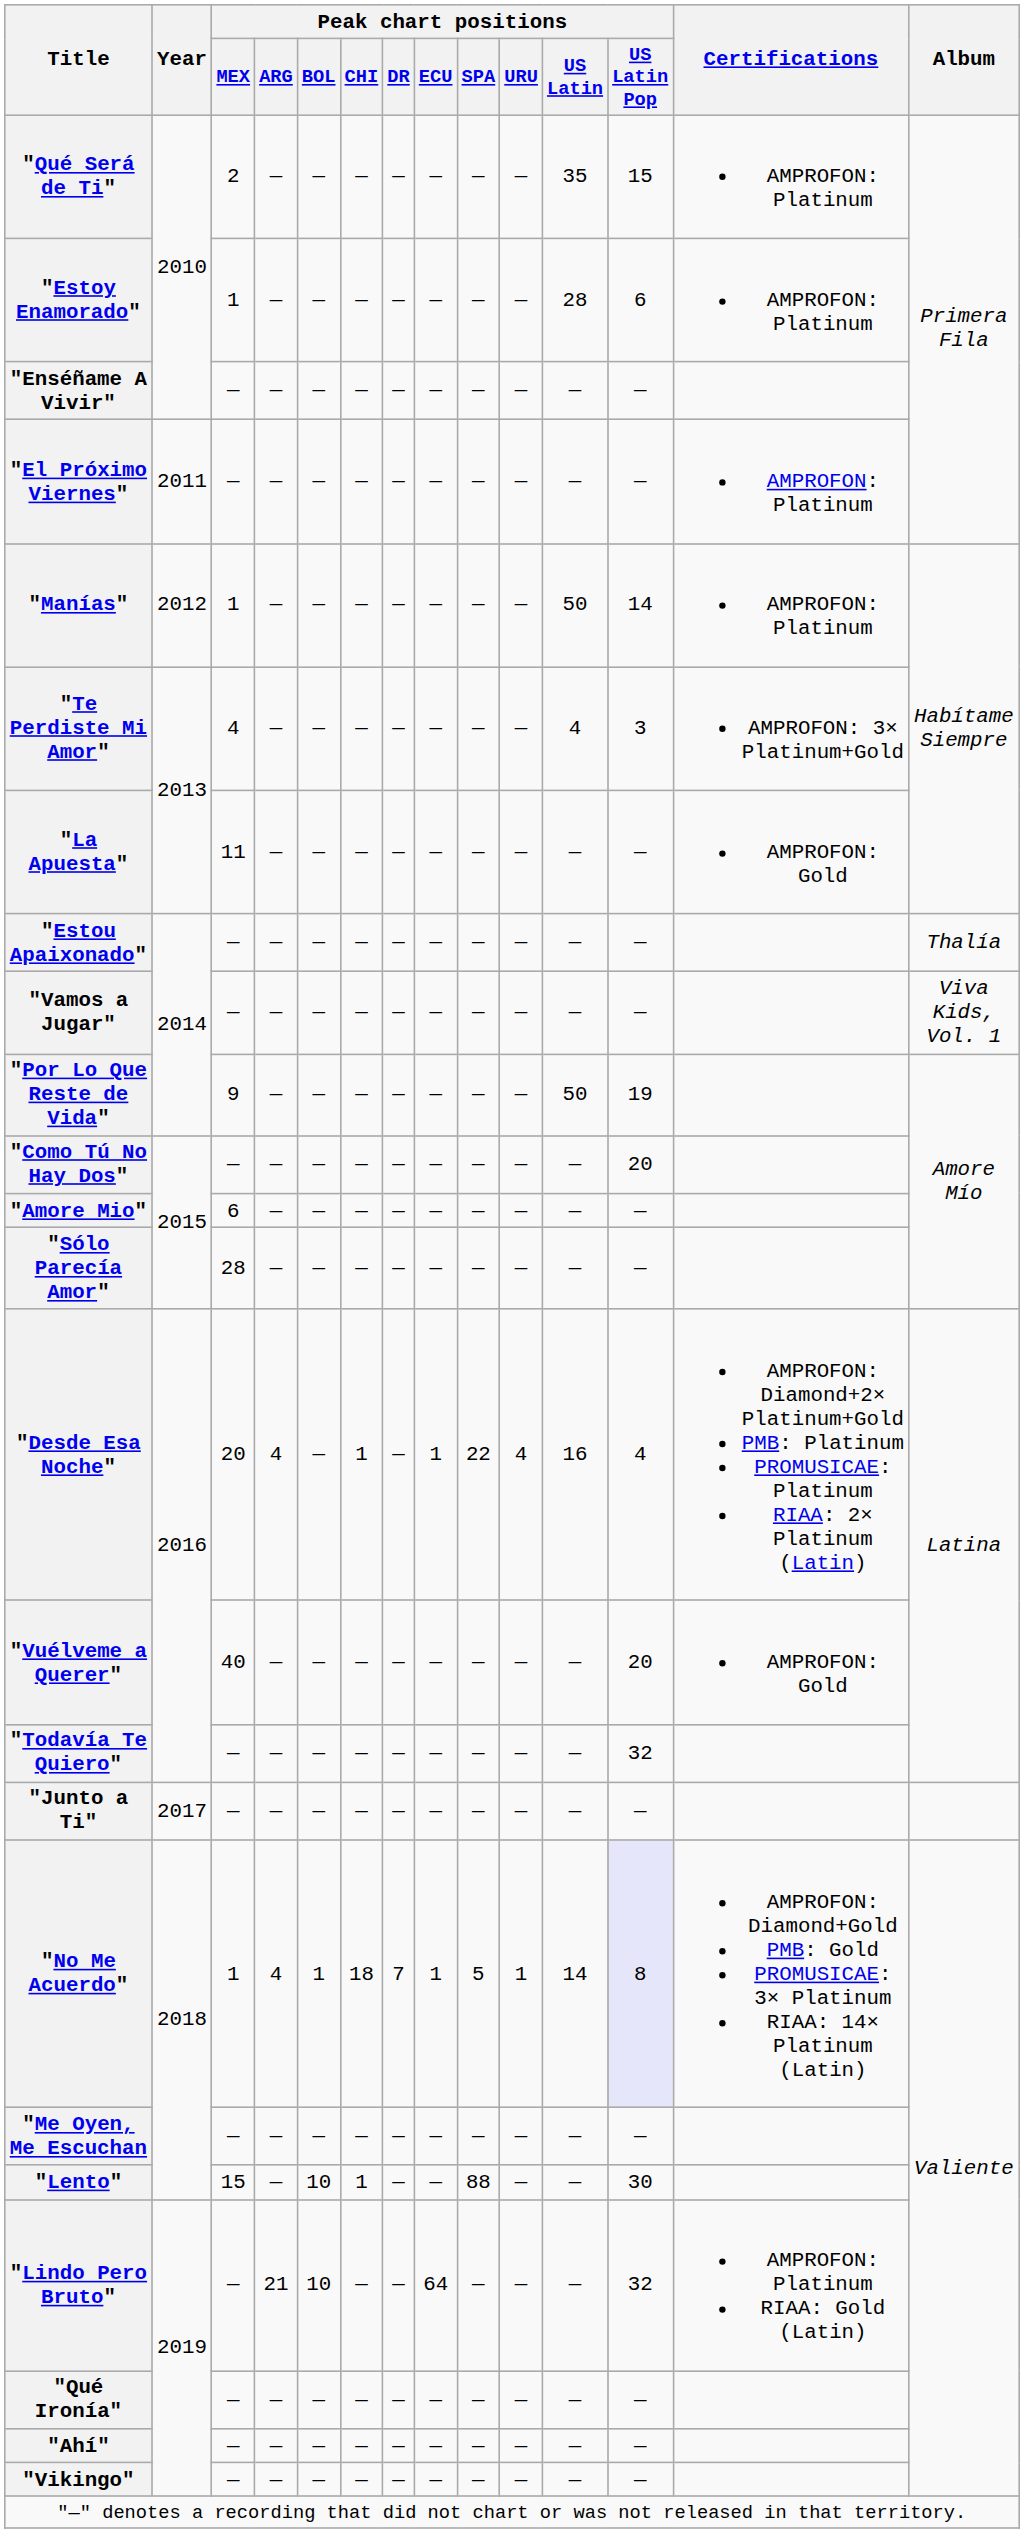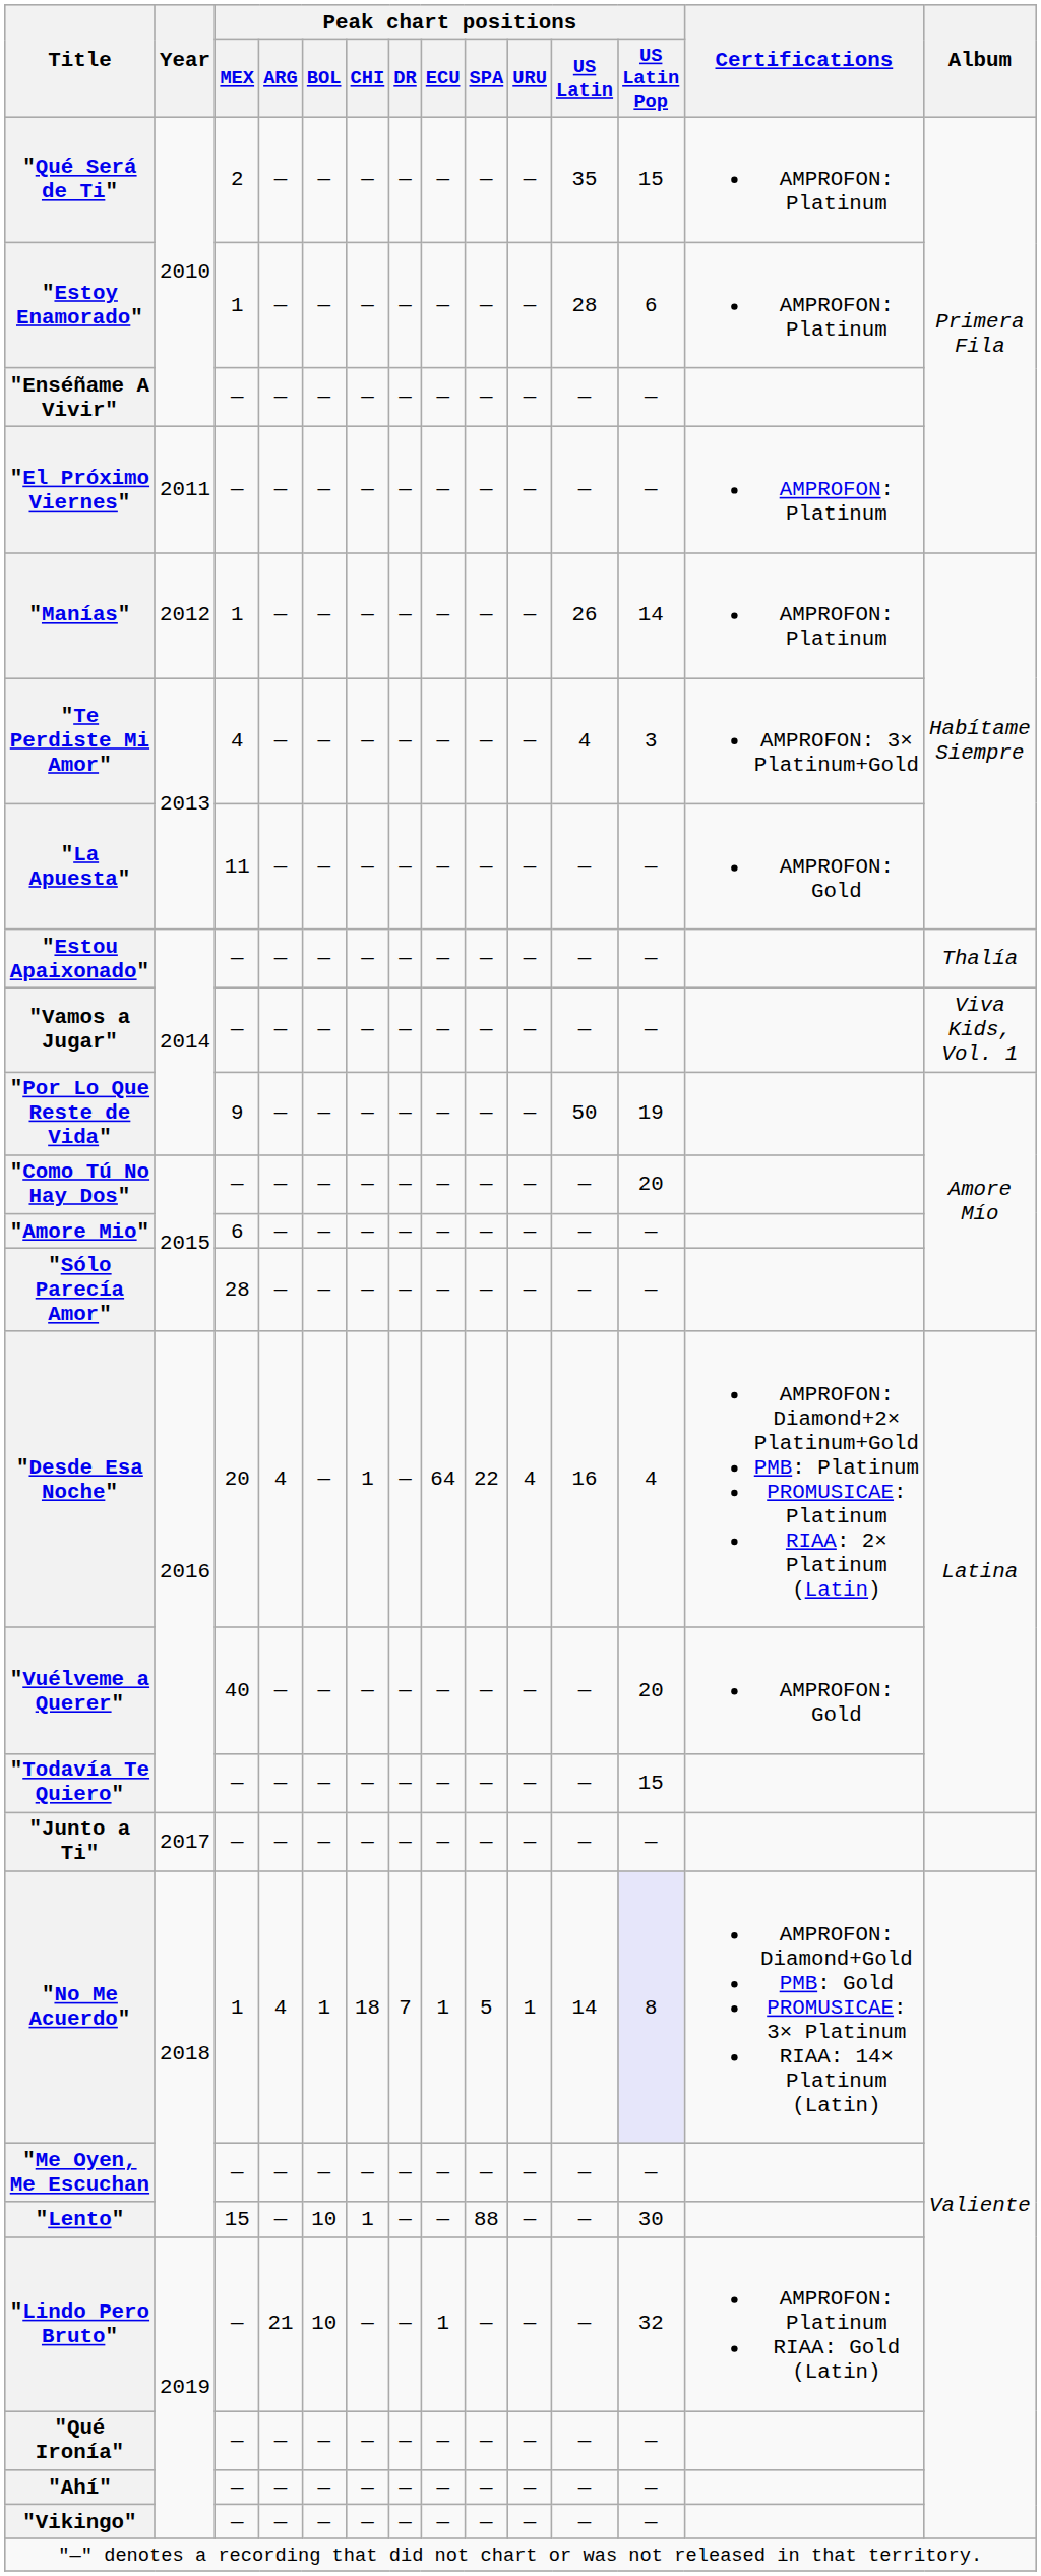"Manías" | Peak chart positions / US Latin: 50 -> 26
"Desde Esa Noche" | Peak chart positions / ECU: 1 -> 64
"Todavía Te Quiero" | Peak chart positions / US Latin Pop: 32 -> 15
"Lindo Pero Bruto" | Peak chart positions / ECU: 64 -> 1
